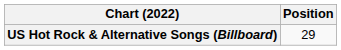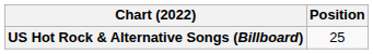US Hot Rock & Alternative Songs (Billboard) | Position: 29 -> 25
